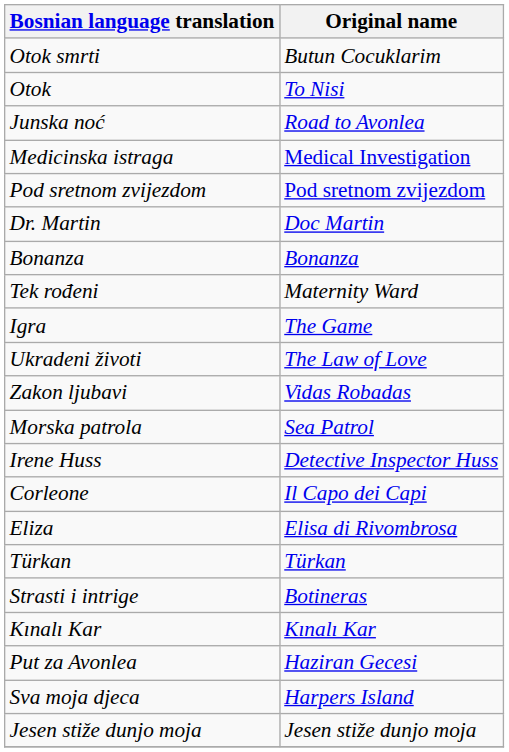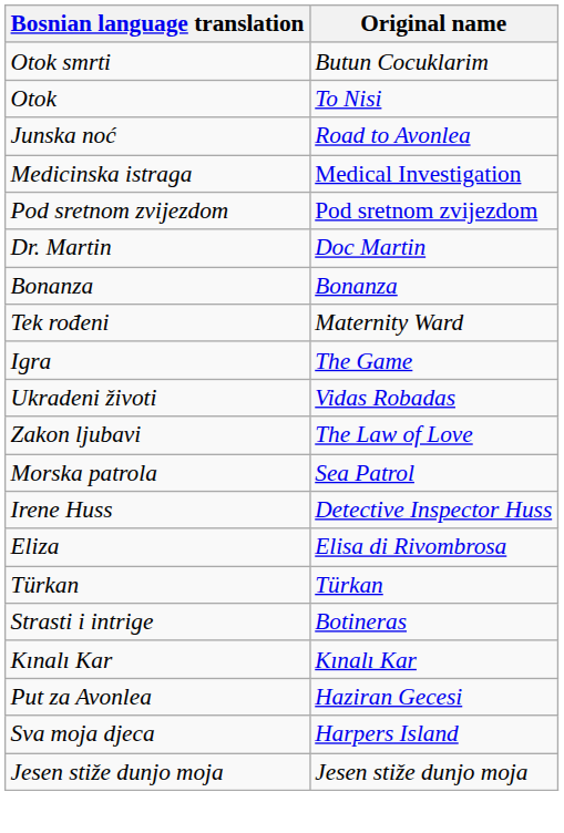Ukradeni životi | Original name: The Law of Love -> Vidas Robadas
Zakon ljubavi | Original name: Vidas Robadas -> The Law of Love
- row: Corleone | Il Capo dei Capi
